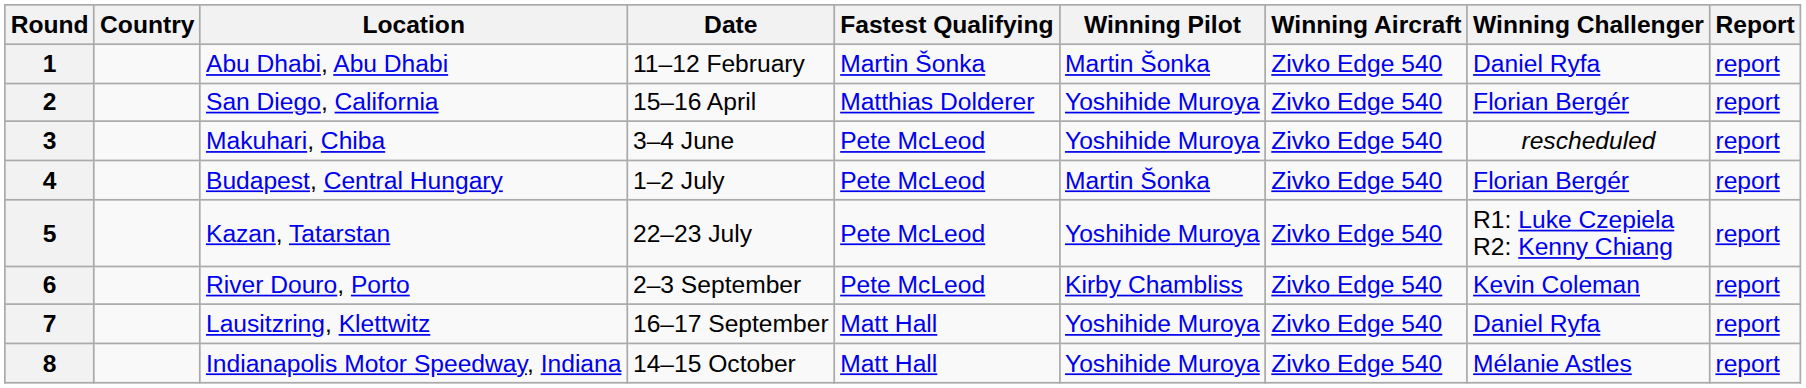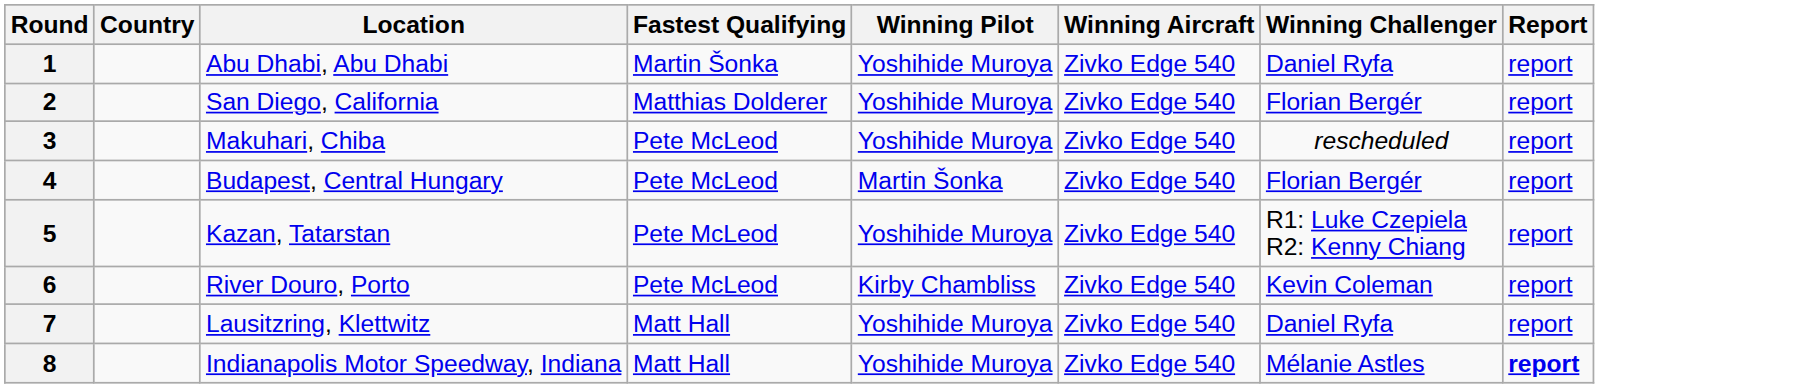- column: Date | 11–12 February | 15–16 April | 3–4 June | 1–2 July | 22–23 July | 2–3 September | 16–17 September | 14–15 October
1 | Winning Pilot: Martin Šonka -> Yoshihide Muroya
8 | Report: normal -> bold
